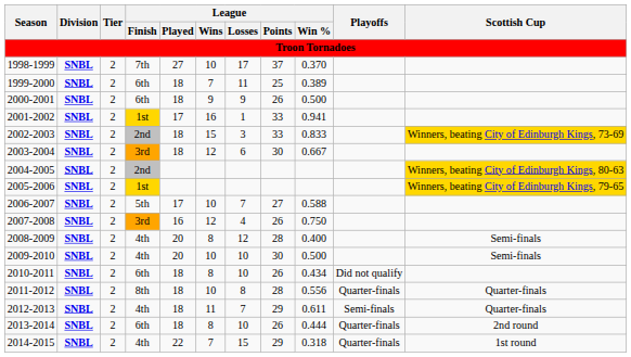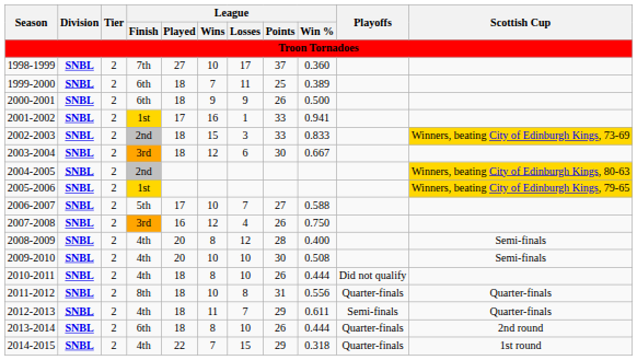1998-1999 | League / Win %: 0.370 -> 0.360
2009-2010 | League / Win %: 0.500 -> 0.508
2010-2011 | League / Finish: 6th -> 4th
2010-2011 | League / Win %: 0.434 -> 0.444
2011-2012 | League / Points: 28 -> 31
